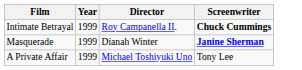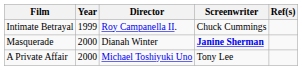+ column: Ref(s)
Intimate Betrayal | Screenwriter: bold -> normal
Masquerade | Year: 1999 -> 2000
A Private Affair | Year: 1999 -> 2000
